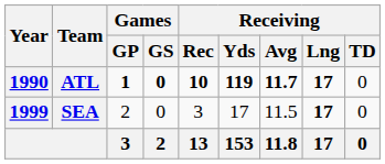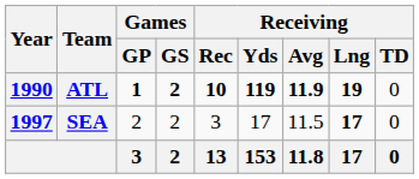ATL | Games / GS: 0 -> 2
ATL | Receiving / Avg: 11.7 -> 11.9
ATL | Receiving / Lng: 17 -> 19
SEA | Year: 1999 -> 1997
SEA | Games / GS: 0 -> 2
